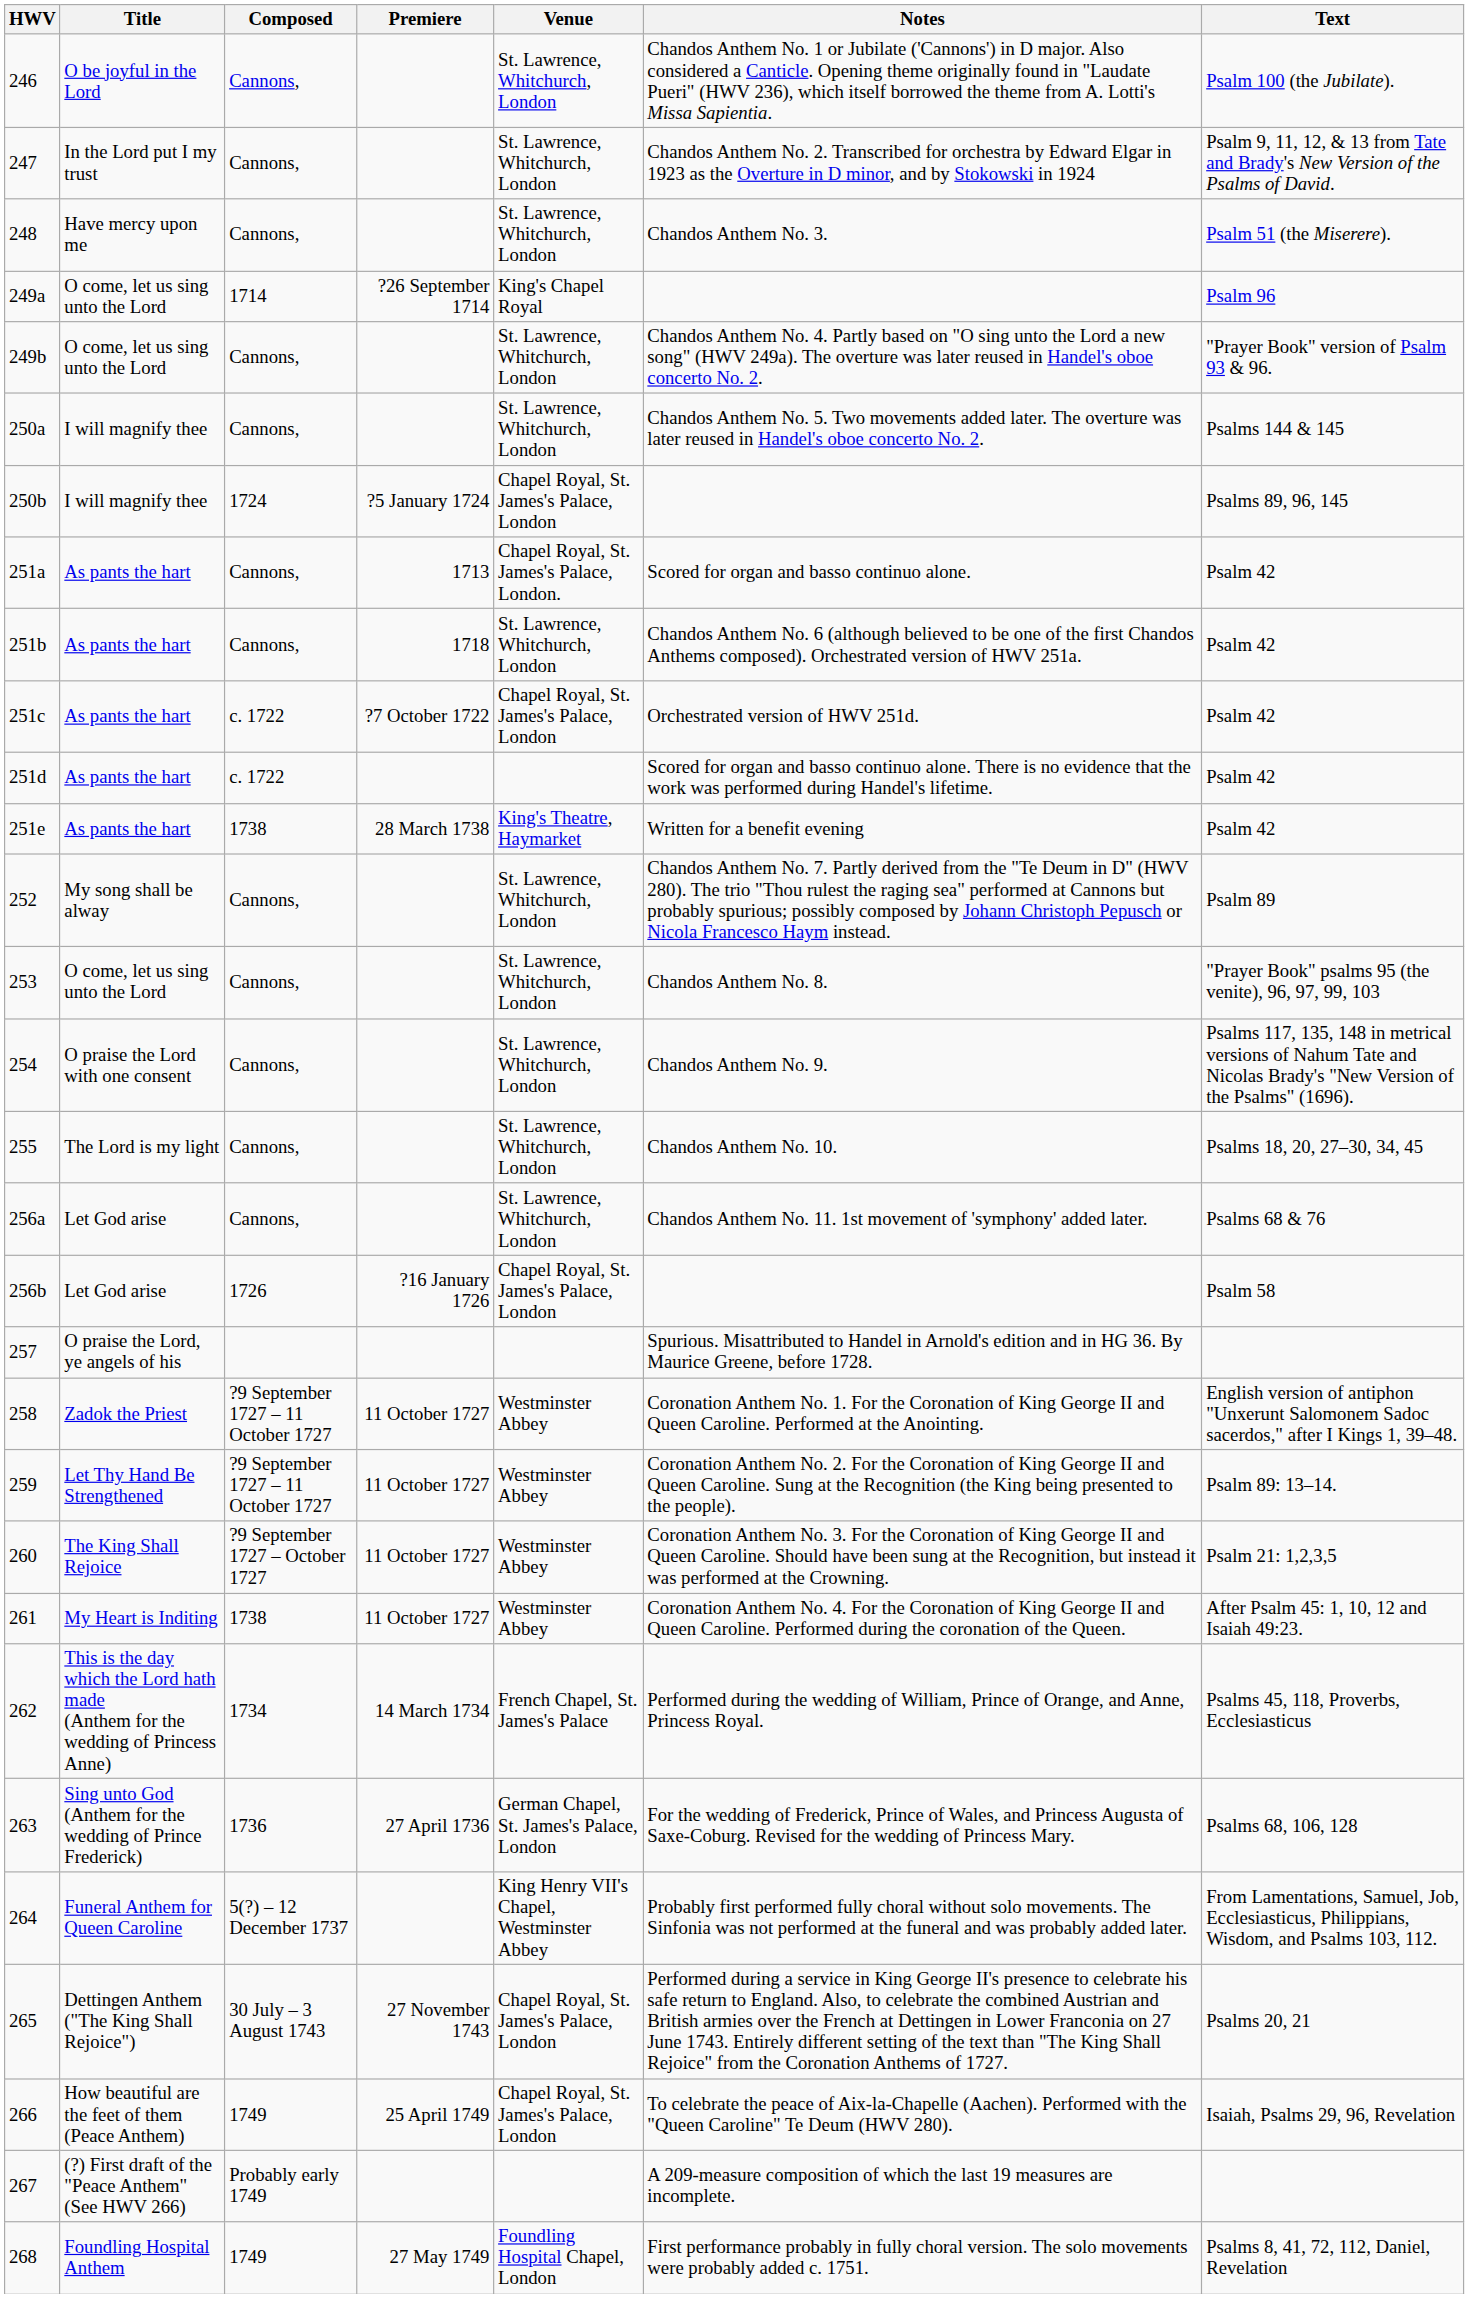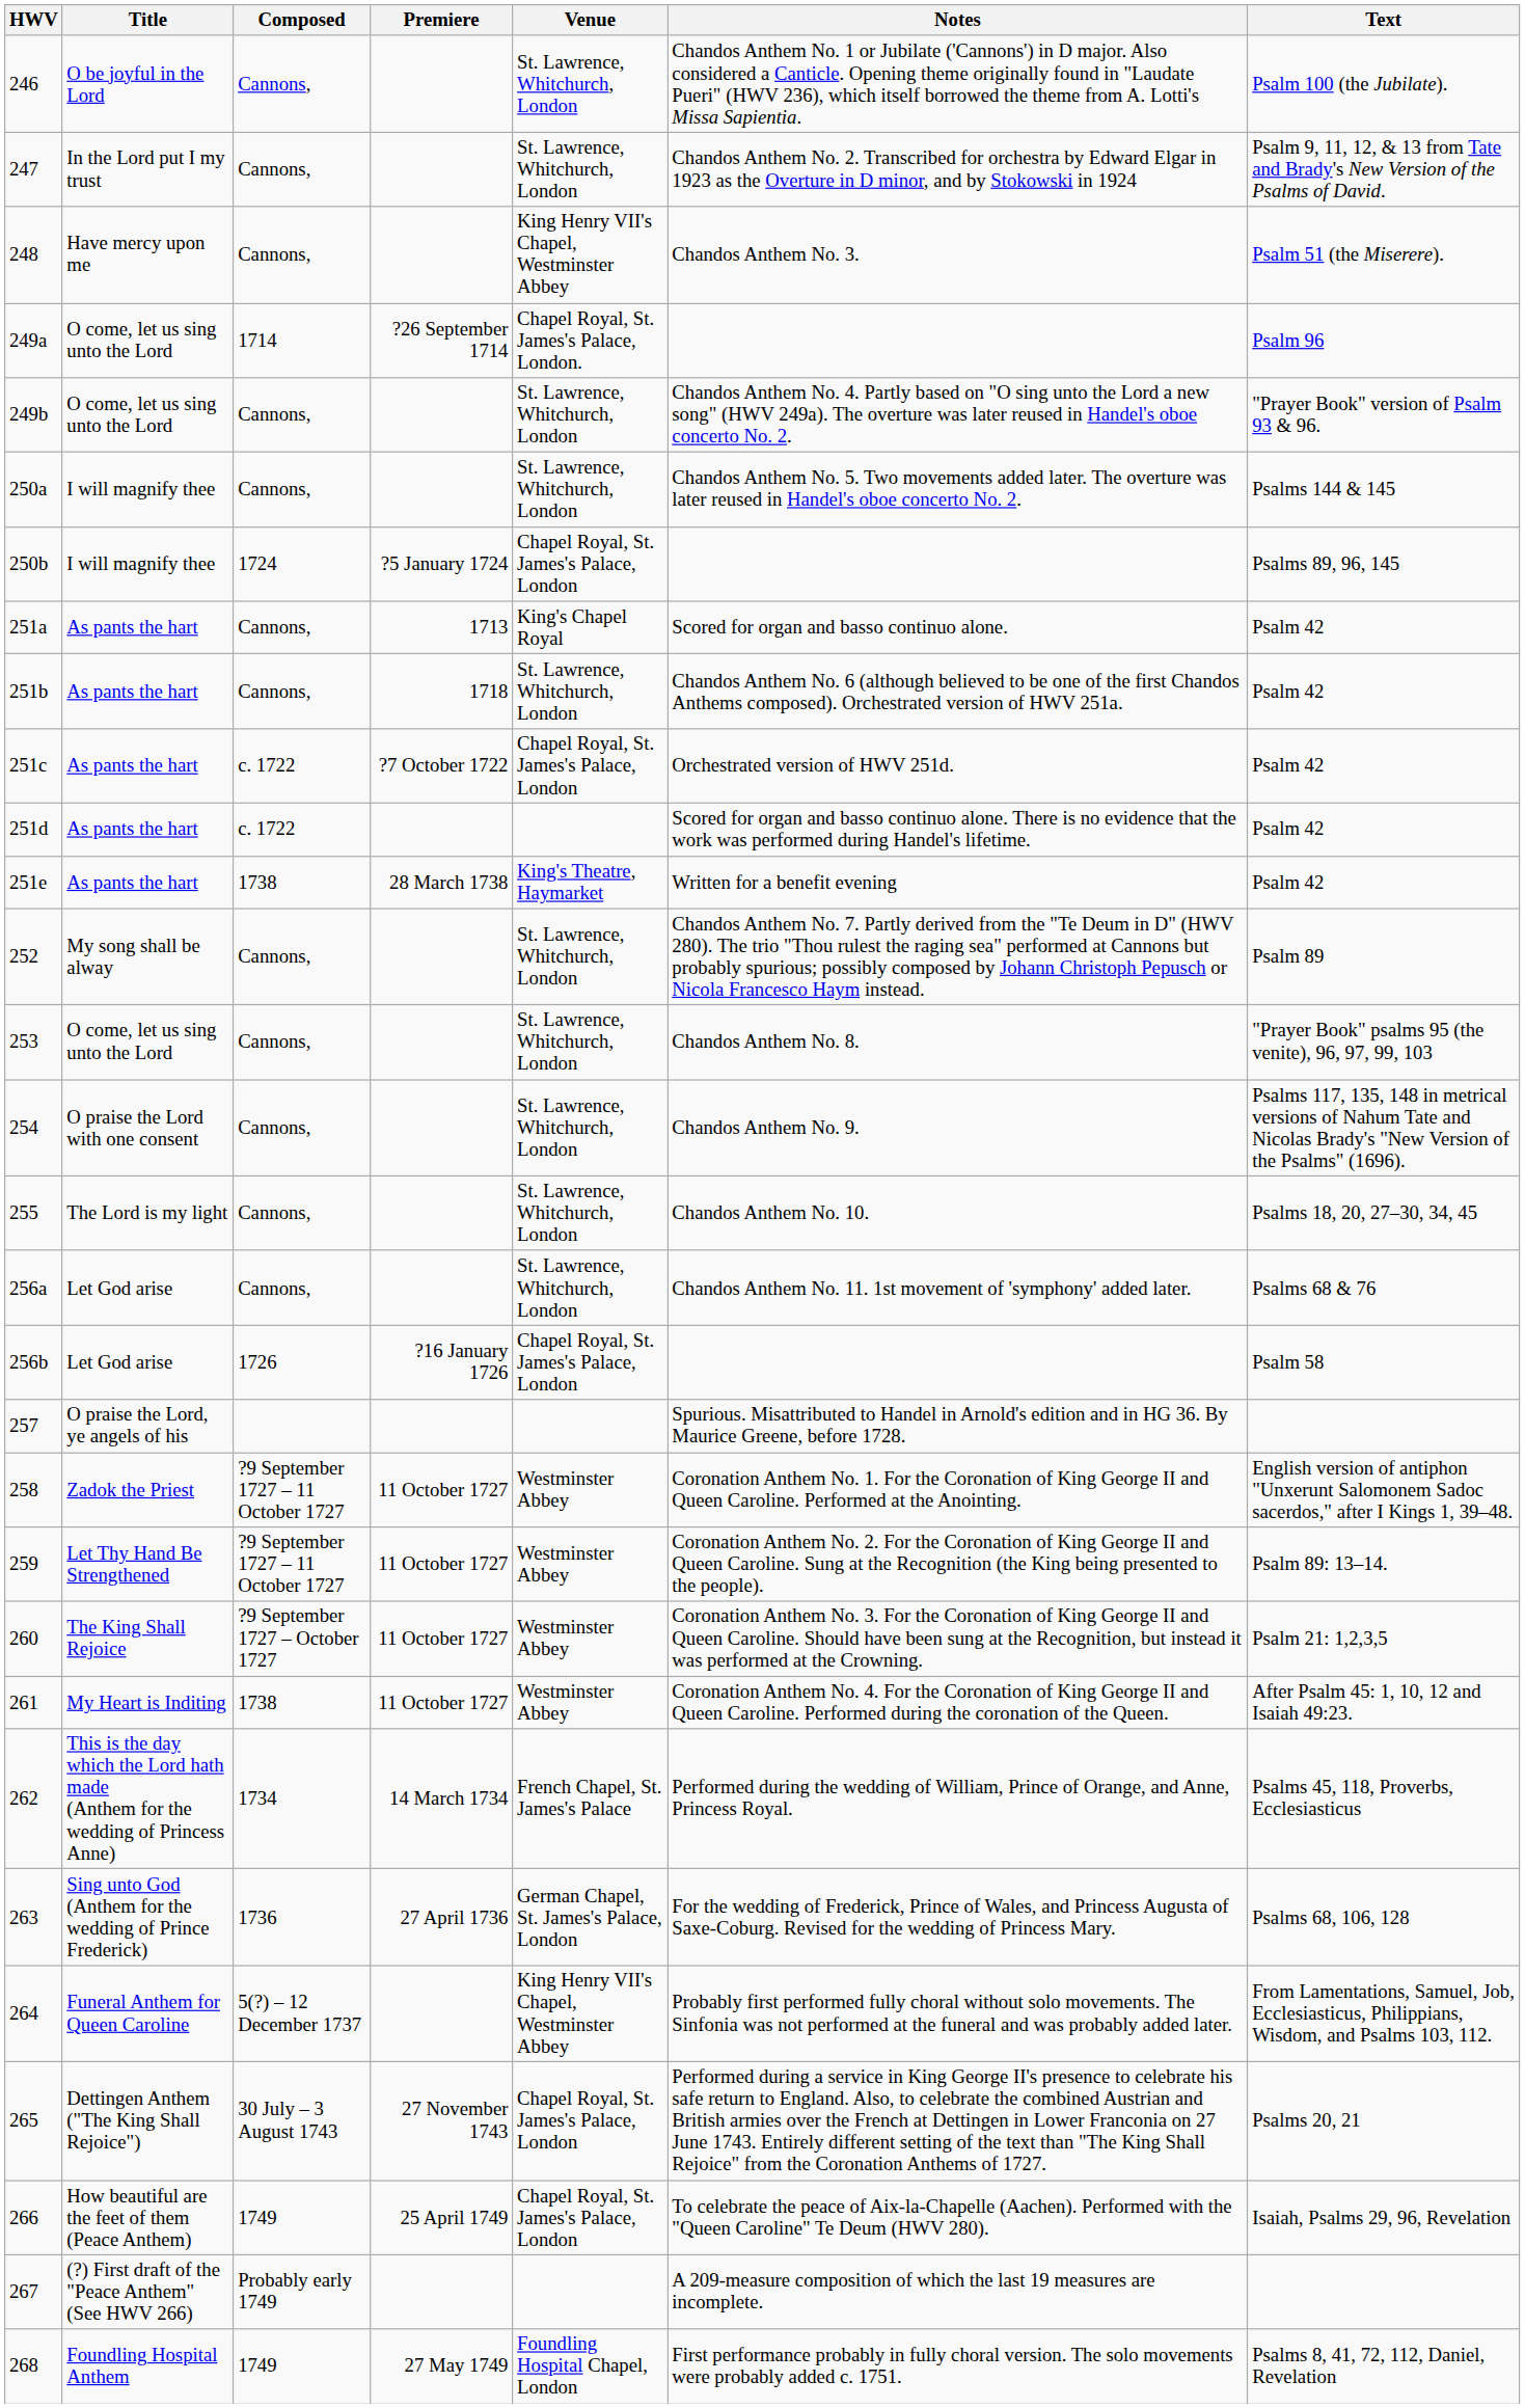248 | Venue: St. Lawrence, Whitchurch, London -> King Henry VII's Chapel, Westminster Abbey
249a | Venue: King's Chapel Royal -> Chapel Royal, St. James's Palace, London.
251a | Venue: Chapel Royal, St. James's Palace, London. -> King's Chapel Royal
